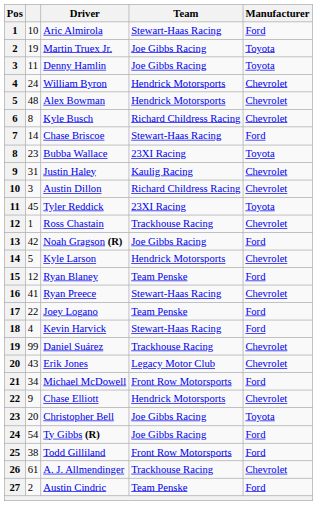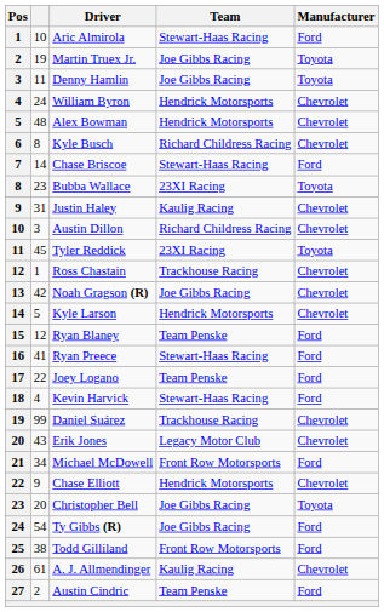Noah Gragson (R) | Manufacturer: Ford -> Chevrolet
Ryan Preece | Manufacturer: Chevrolet -> Ford
A. J. Allmendinger | Team: Trackhouse Racing -> Kaulig Racing
